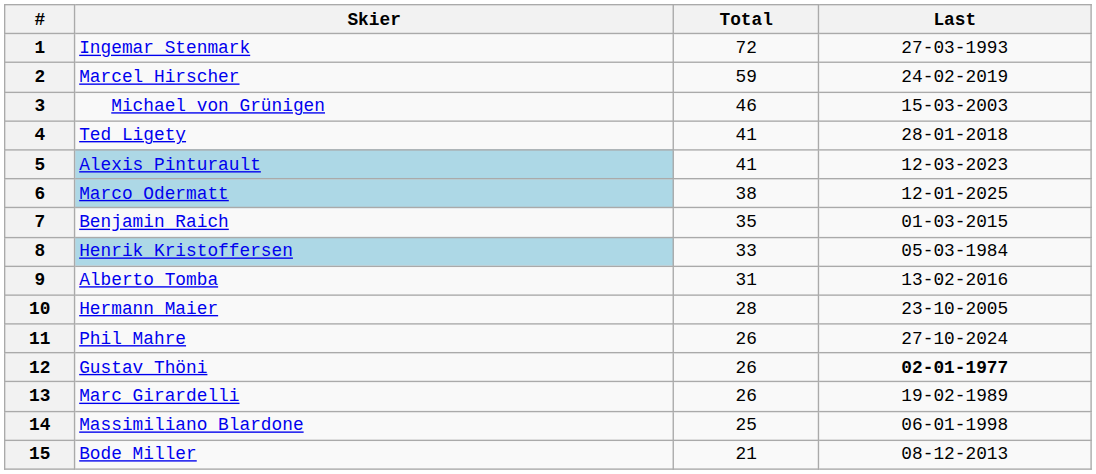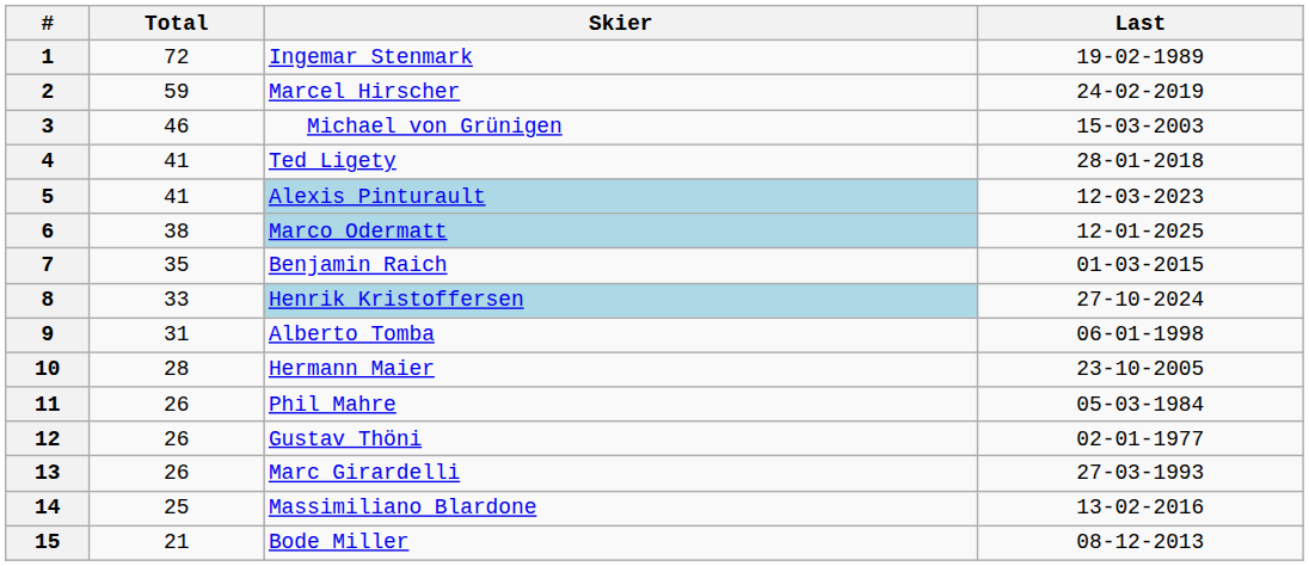columns swapped: Skier <-> Total
1 | Last: 27-03-1993 -> 19-02-1989
8 | Last: 05-03-1984 -> 27-10-2024
9 | Last: 13-02-2016 -> 06-01-1998
11 | Last: 27-10-2024 -> 05-03-1984
12 | Last: bold -> normal
13 | Last: 19-02-1989 -> 27-03-1993
14 | Last: 06-01-1998 -> 13-02-2016
